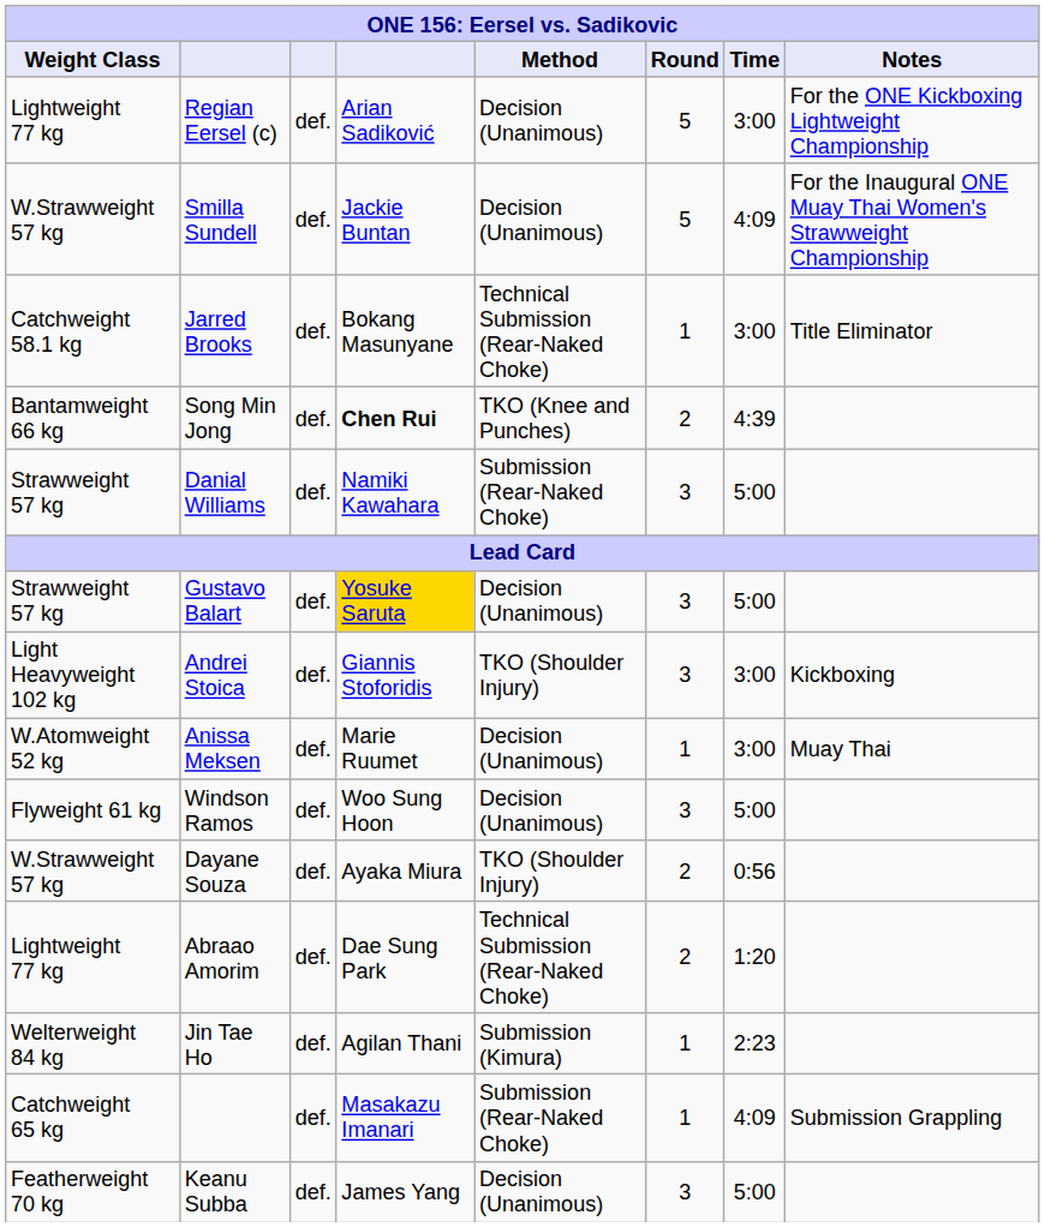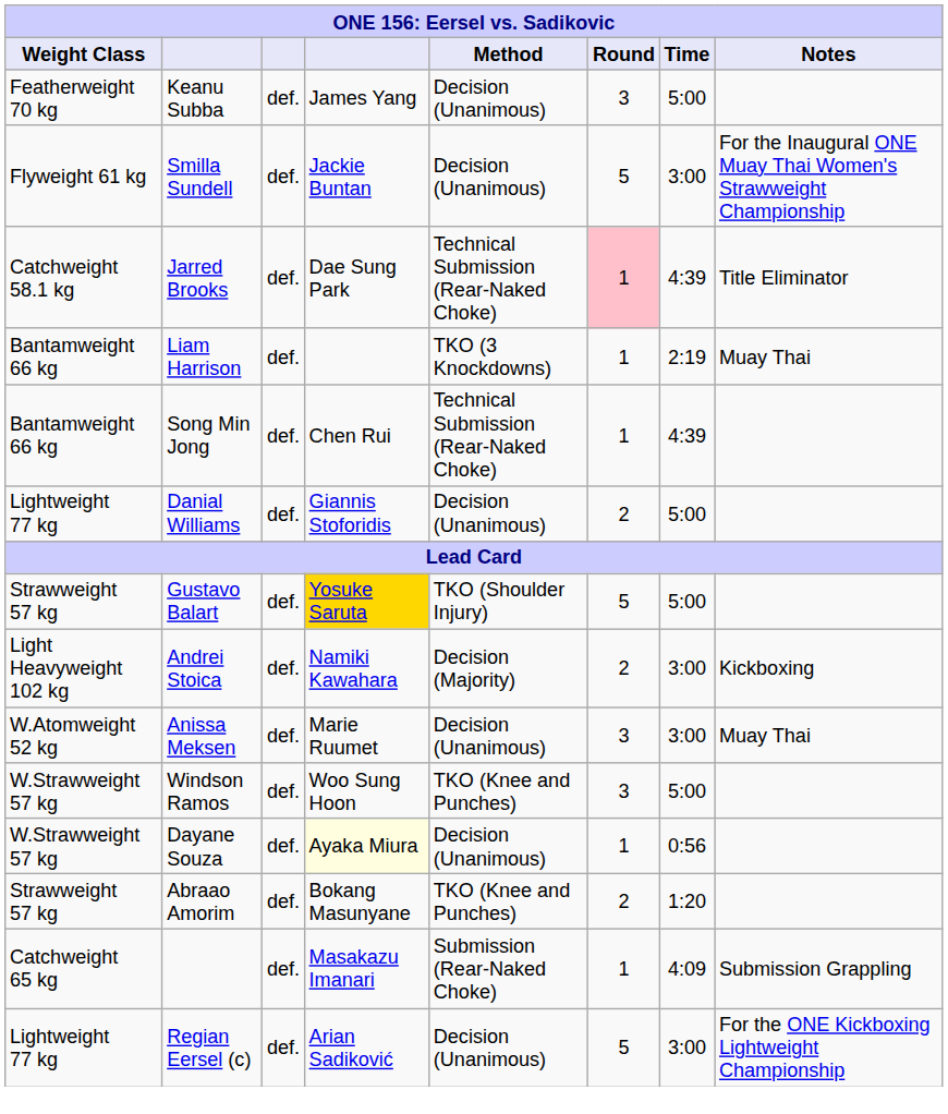rows swapped: Regian Eersel (c) <-> Keanu Subba
Smilla Sundell | Weight Class: W.Strawweight 57 kg -> Flyweight 61 kg
Smilla Sundell | Time: 4:09 -> 3:00
Jarred Brooks | column 4: Bokang Masunyane -> Dae Sung Park
Jarred Brooks | Round: no background -> pink background
Jarred Brooks | Time: 3:00 -> 4:39
+ row: Bantamweight 66 kg | Liam Harrison | def. | TKO (3 Knockdowns) | 1 | 2:19 | Muay Thai
Song Min Jong | column 4: bold -> normal
Song Min Jong | Method: TKO (Knee and Punches) -> Technical Submission (Rear-Naked Choke)
Song Min Jong | Round: 2 -> 1
Danial Williams | Weight Class: Strawweight 57 kg -> Lightweight 77 kg
Danial Williams | column 4: Namiki Kawahara -> Giannis Stoforidis
Danial Williams | Method: Submission (Rear-Naked Choke) -> Decision (Unanimous)
Danial Williams | Round: 3 -> 2
Gustavo Balart | Method: Decision (Unanimous) -> TKO (Shoulder Injury)
Gustavo Balart | Round: 3 -> 5
Andrei Stoica | column 4: Giannis Stoforidis -> Namiki Kawahara
Andrei Stoica | Method: TKO (Shoulder Injury) -> Decision (Majority)
Andrei Stoica | Round: 3 -> 2
Anissa Meksen | Round: 1 -> 3
Windson Ramos | Weight Class: Flyweight 61 kg -> W.Strawweight 57 kg
Windson Ramos | Method: Decision (Unanimous) -> TKO (Knee and Punches)
Dayane Souza | column 4: no background -> lightyellow background
Dayane Souza | Method: TKO (Shoulder Injury) -> Decision (Unanimous)
Dayane Souza | Round: 2 -> 1
Abraao Amorim | Weight Class: Lightweight 77 kg -> Strawweight 57 kg
Abraao Amorim | column 4: Dae Sung Park -> Bokang Masunyane
Abraao Amorim | Method: Technical Submission (Rear-Naked Choke) -> TKO (Knee and Punches)
- row: Welterweight 84 kg | Jin Tae Ho | def. | Agilan Thani | Submission (Kimura) | 1 | 2:23
